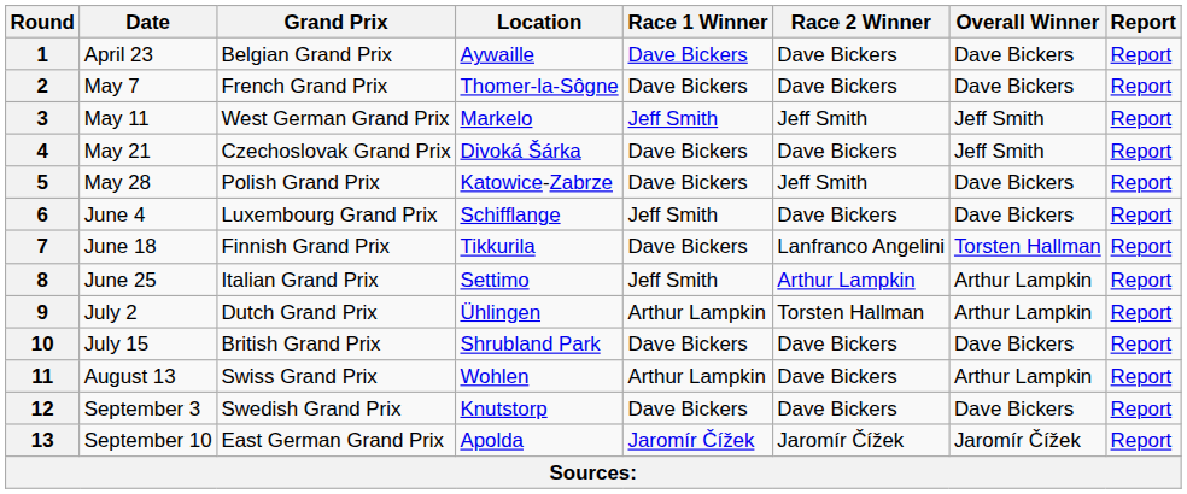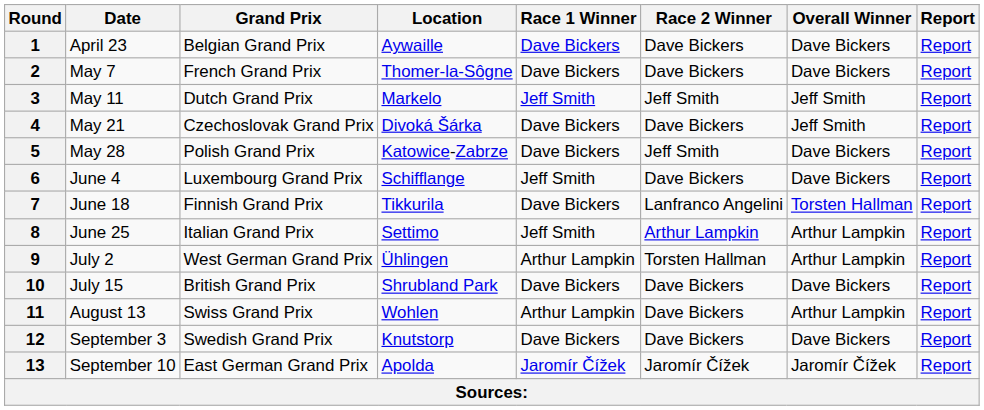3 | Grand Prix: West German Grand Prix -> Dutch Grand Prix
9 | Grand Prix: Dutch Grand Prix -> West German Grand Prix
